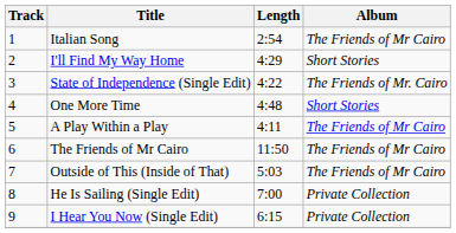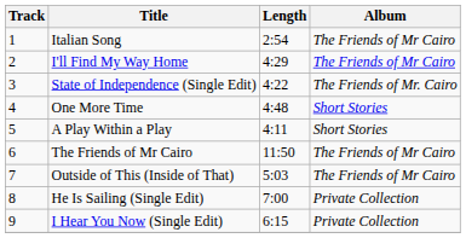I'll Find My Way Home | Album: Short Stories -> The Friends of Mr Cairo
A Play Within a Play | Album: The Friends of Mr Cairo -> Short Stories
